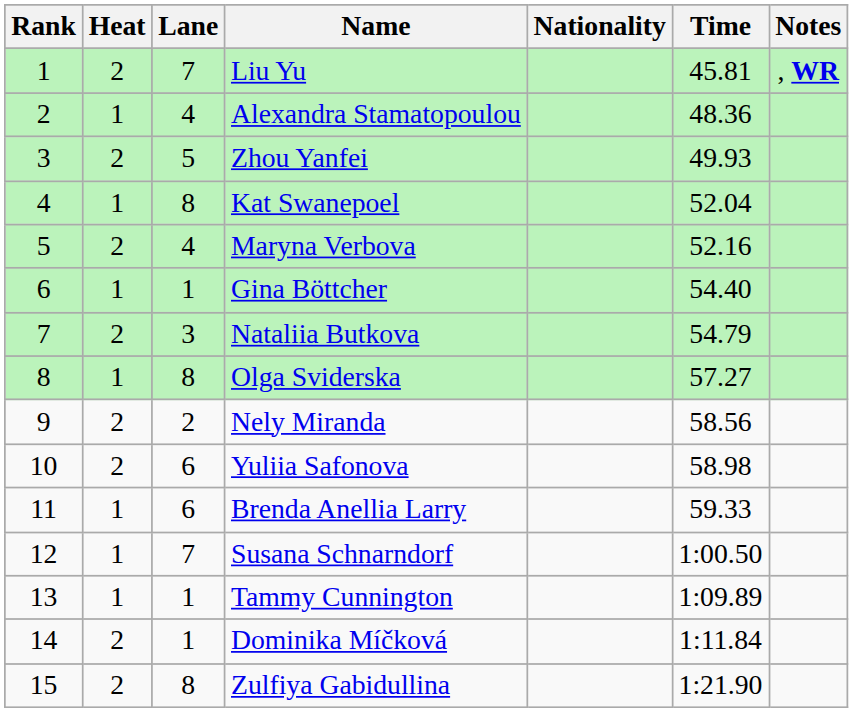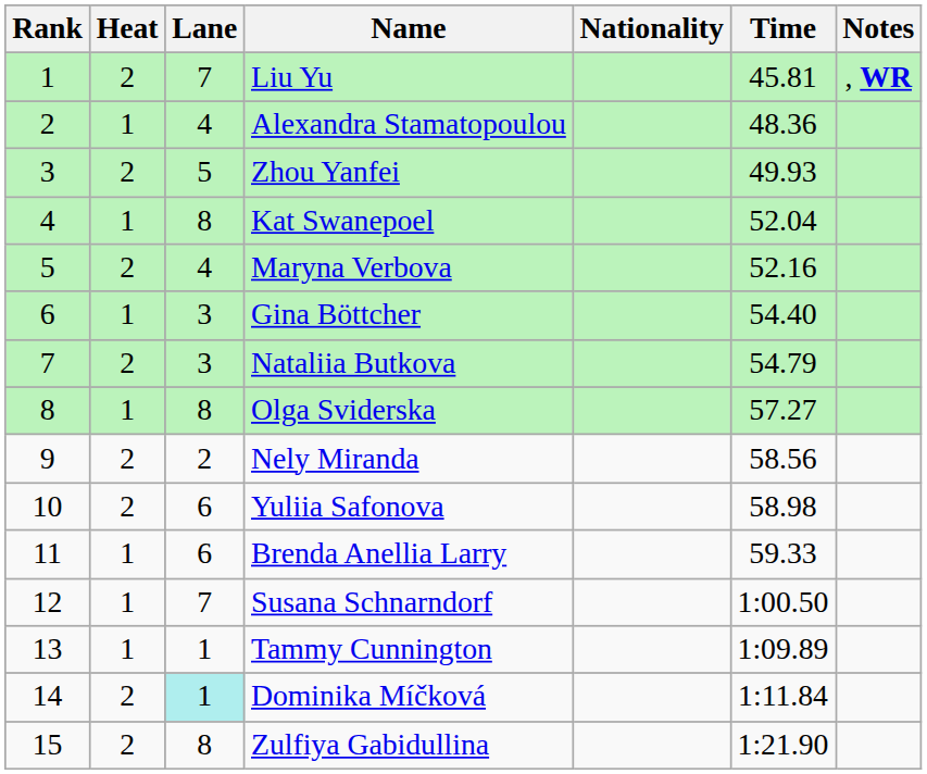Gina Böttcher | Lane: 1 -> 3
Dominika Míčková | Lane: no background -> paleturquoise background
